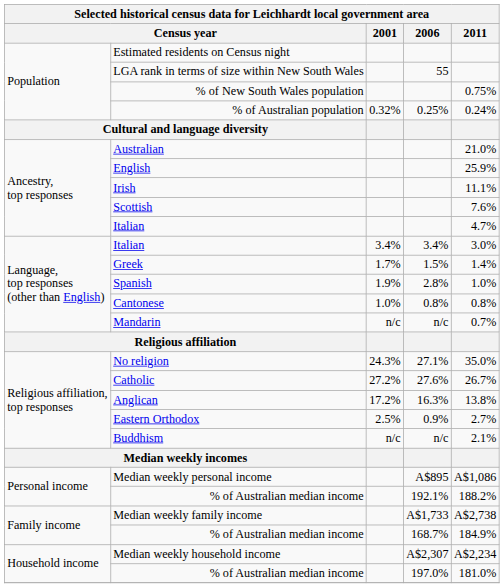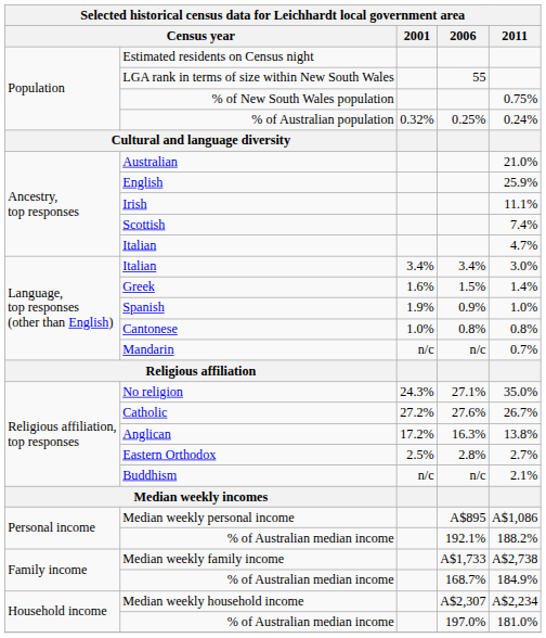Scottish | 2011: 7.6% -> 7.4%
Greek | 2001: 1.7% -> 1.6%
Spanish | 2006: 2.8% -> 0.9%
Eastern Orthodox | 2006: 0.9% -> 2.8%
